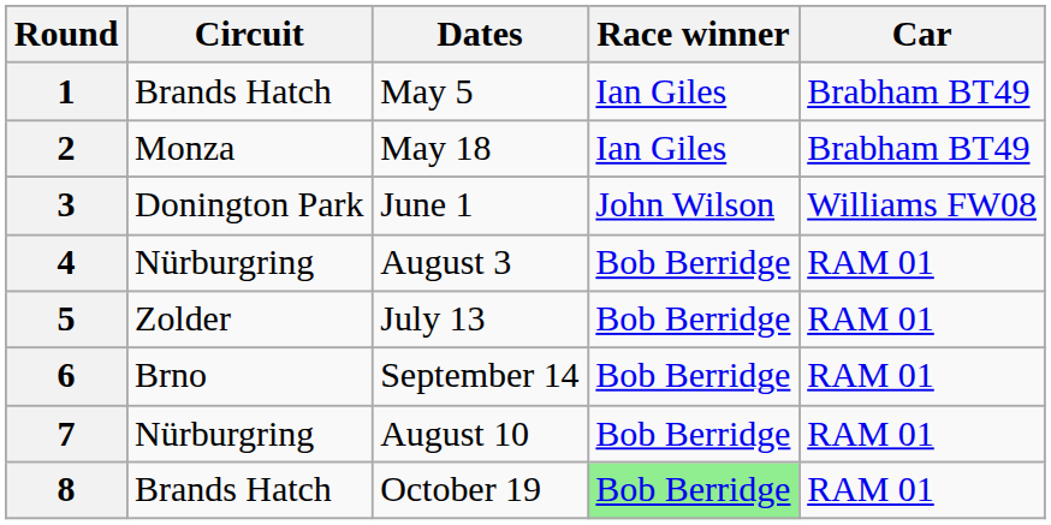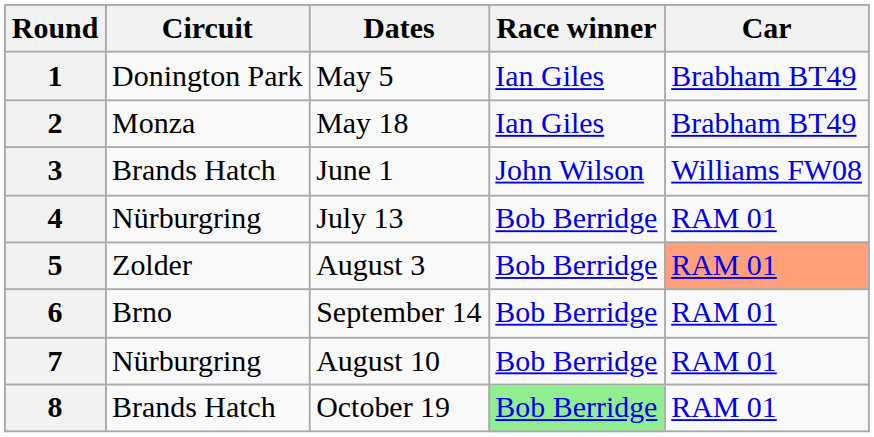1 | Circuit: Brands Hatch -> Donington Park
3 | Circuit: Donington Park -> Brands Hatch
4 | Dates: August 3 -> July 13
5 | Dates: July 13 -> August 3
5 | Car: no background -> lightsalmon background
